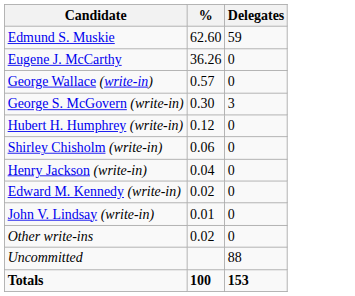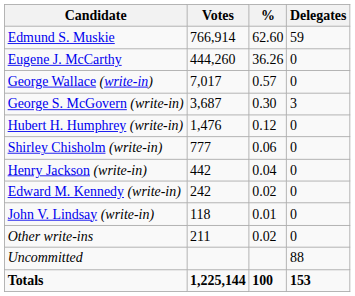+ column: Votes | 766,914 | 444,260 | 7,017 | 3,687 | 1,476 | 777 | 442 | 242 | 118 | 211 | 1,225,144
